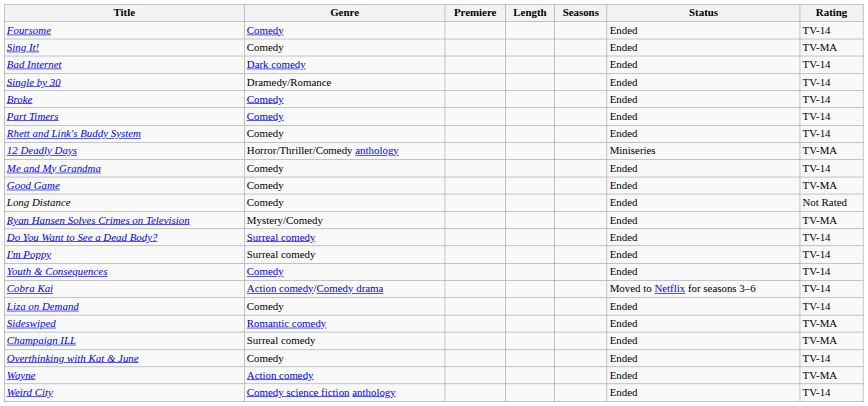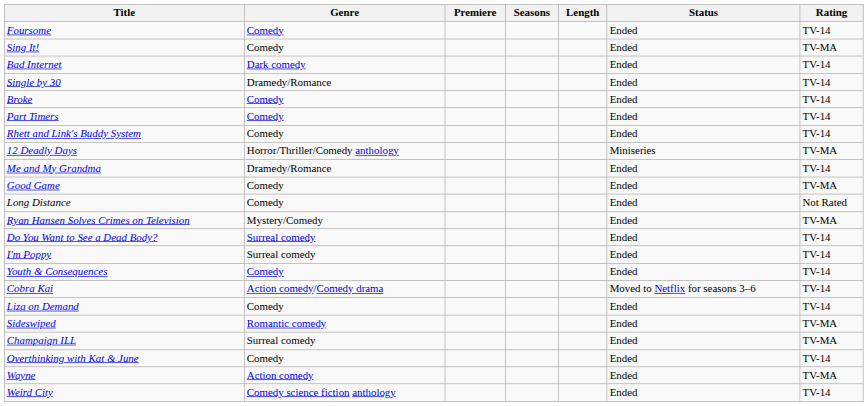columns swapped: Seasons <-> Length
Me and My Grandma | Genre: Comedy -> Dramedy/Romance
